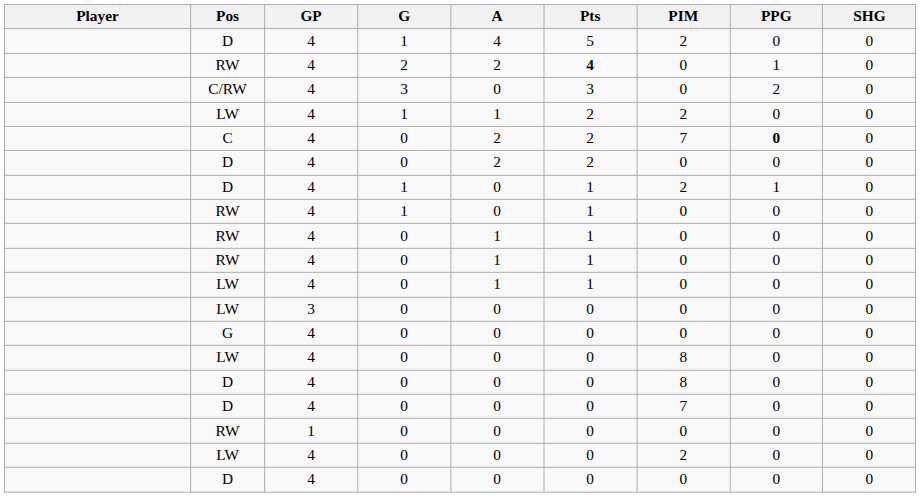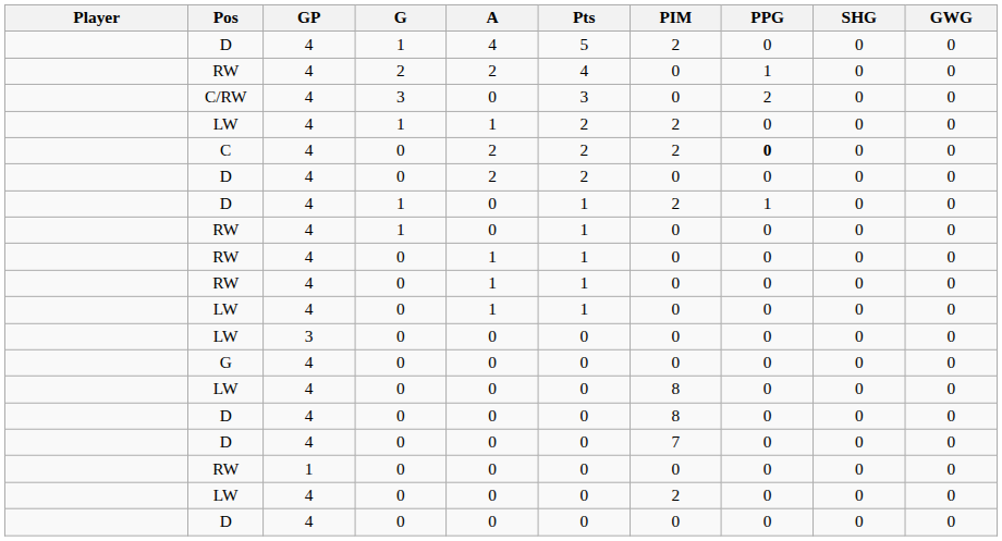+ column: GWG | 0 | 0 | 0 | 0 | 0 | 0 | 0 | 0 | 0 | 0 | 0 | 0 | 0 | 0 | 0 | 0 | 0 | 0 | 0
RW / 2 | Pts: bold -> normal
C | PIM: 7 -> 2
